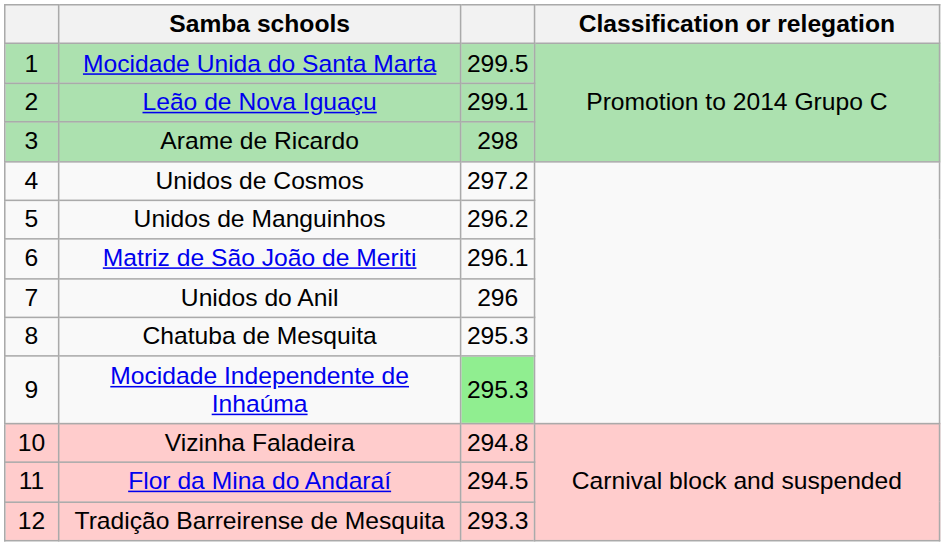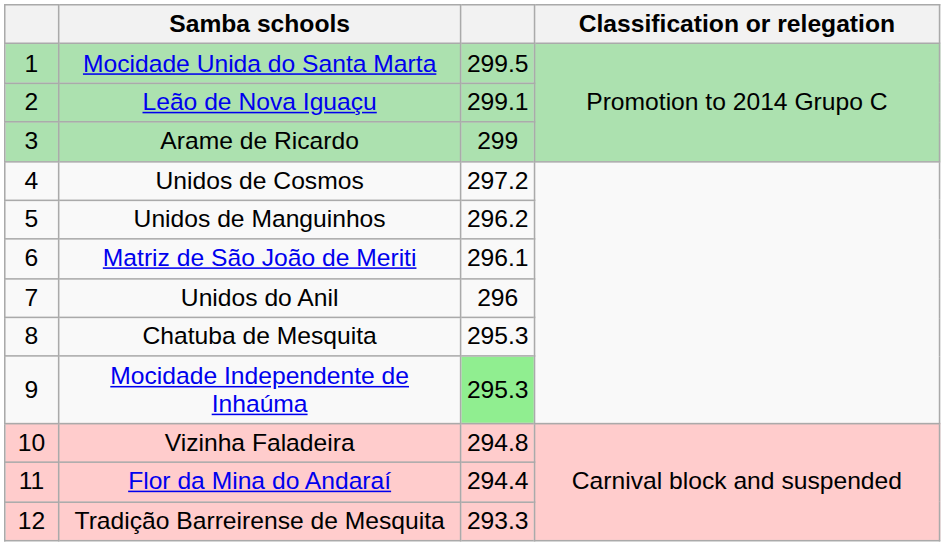Arame de Ricardo | column 3: 298 -> 299
Flor da Mina do Andaraí | column 3: 294.5 -> 294.4
